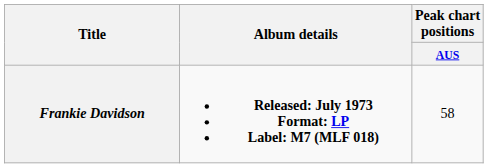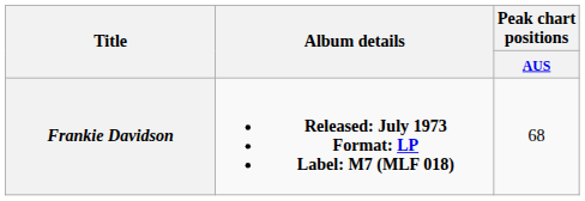Frankie Davidson | Peak chart positions / AUS: 58 -> 68
